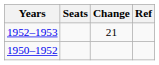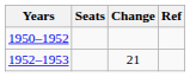rows swapped: 1950–1952 <-> 1952–1953
